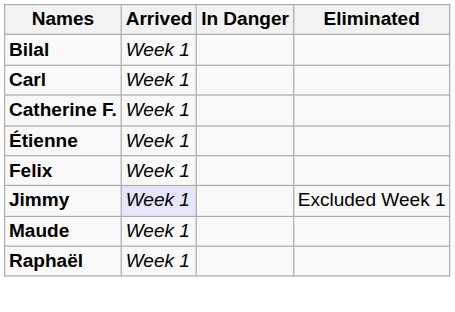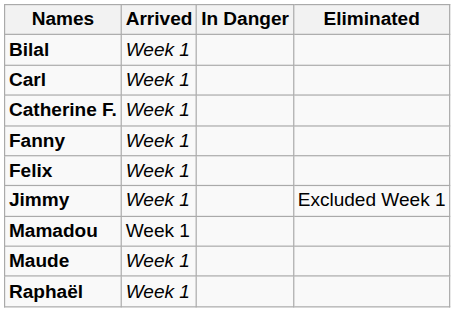- row: Étienne | Week 1
+ row: Fanny | Week 1
Jimmy | Arrived: lavender background -> no background
+ row: Mamadou | Week 1
